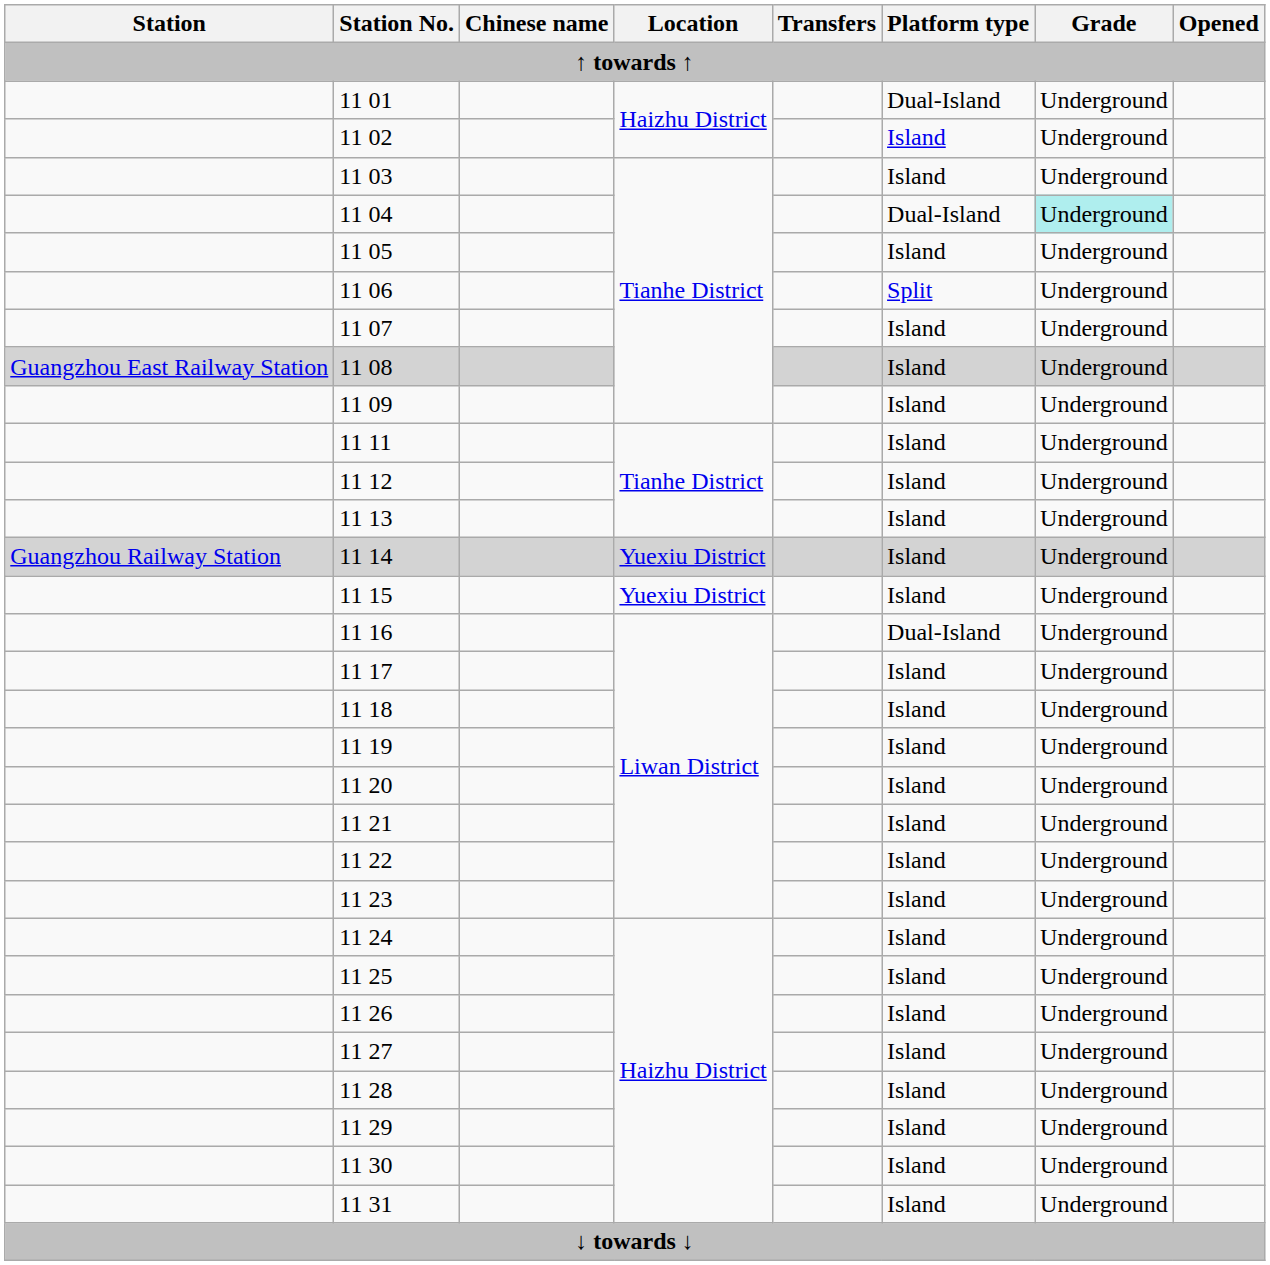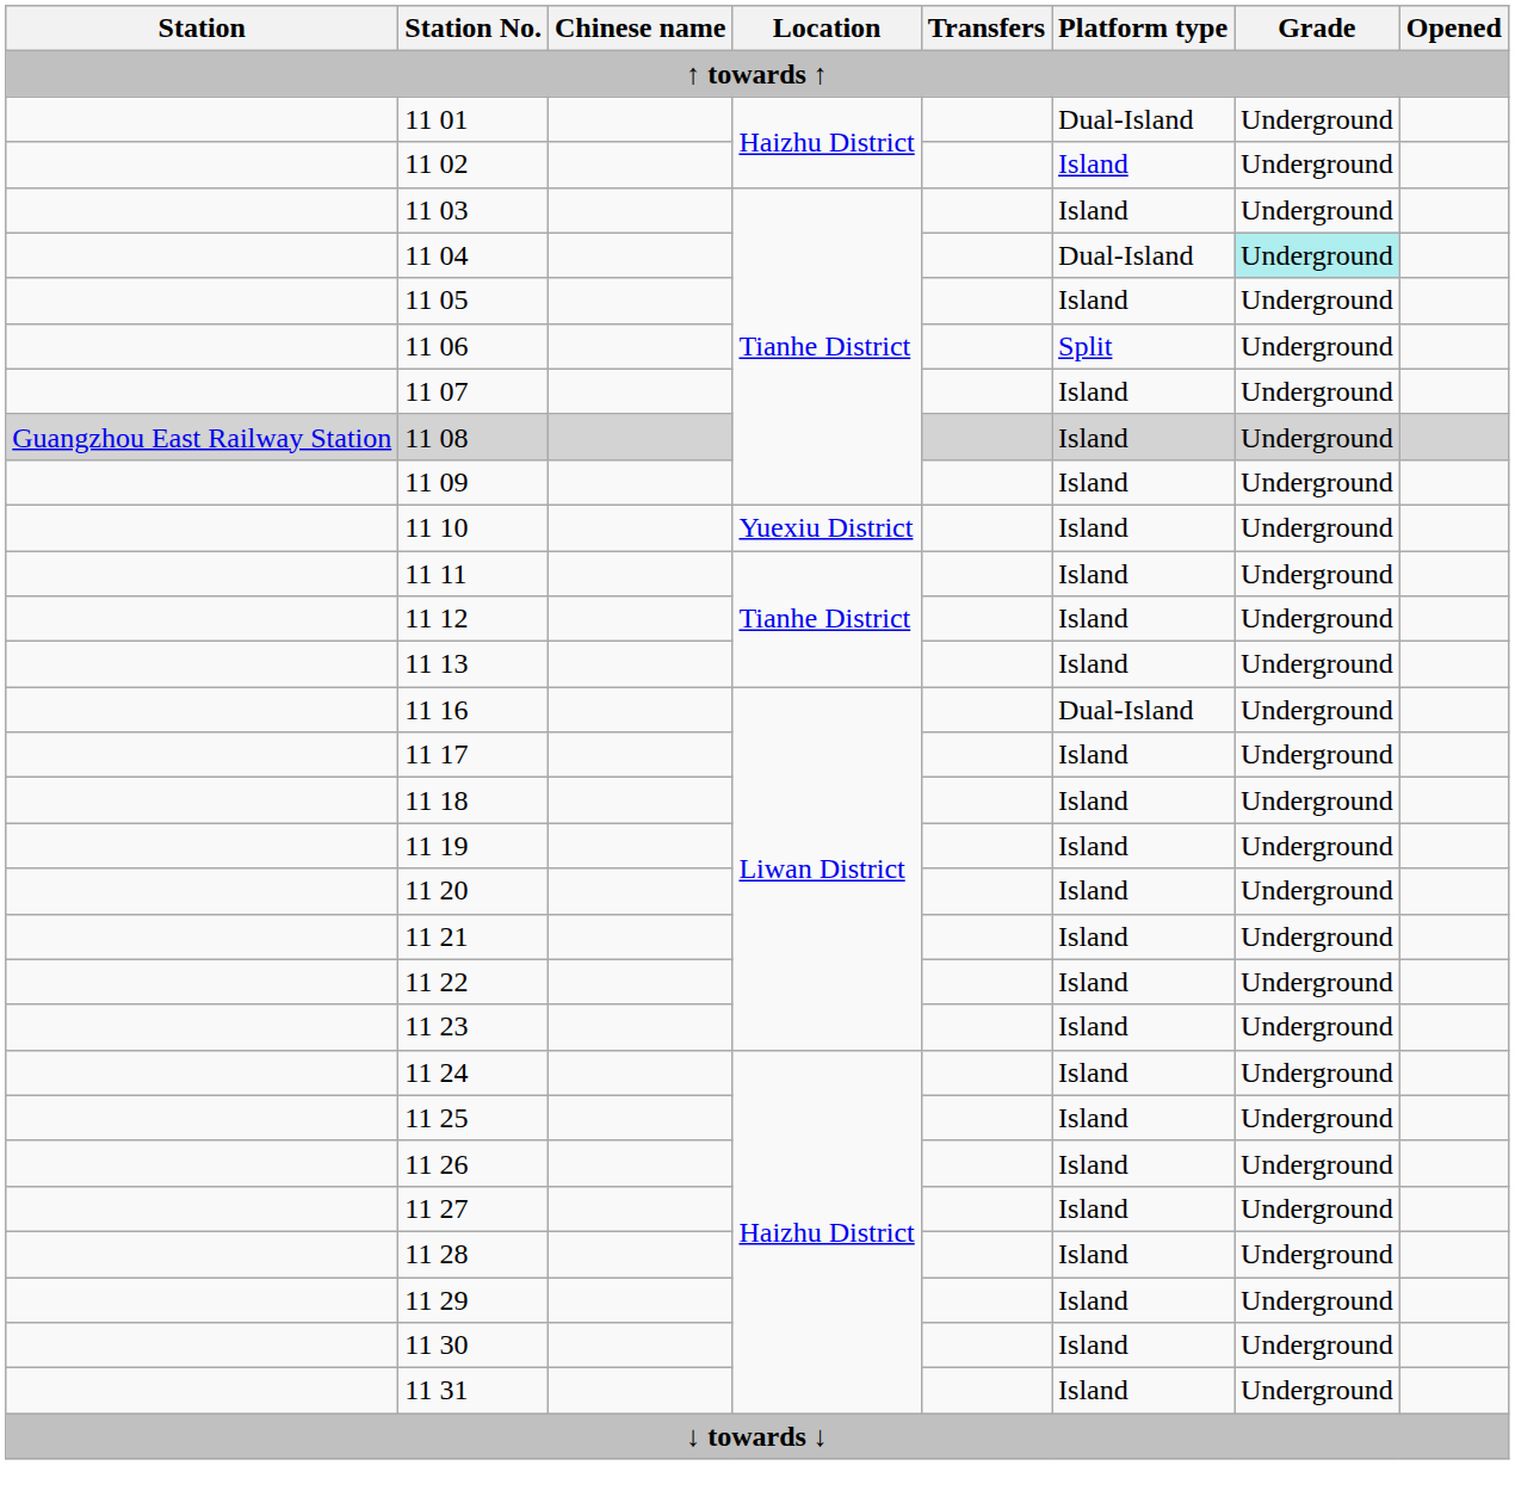+ row: 11 10 | Yuexiu District | Island | Underground
- row: Guangzhou Railway Station | 11 14 | Yuexiu District | Island | Underground
- row: 11 15 | Yuexiu District | Island | Underground
